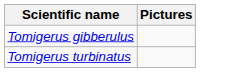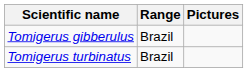+ column: Range | Brazil | Brazil
